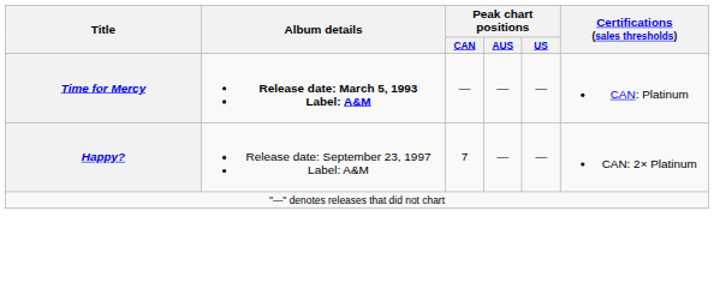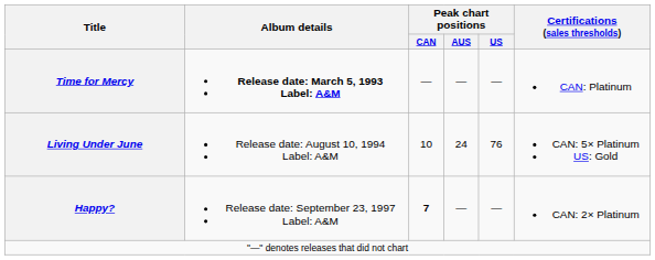+ row: Living Under June | Release date: August 10, 1994 Label: A&M | 10 | 24 | 76 | CAN: 5× Platinum US: Gold
Happy? | Peak chart positions / CAN: normal -> bold
